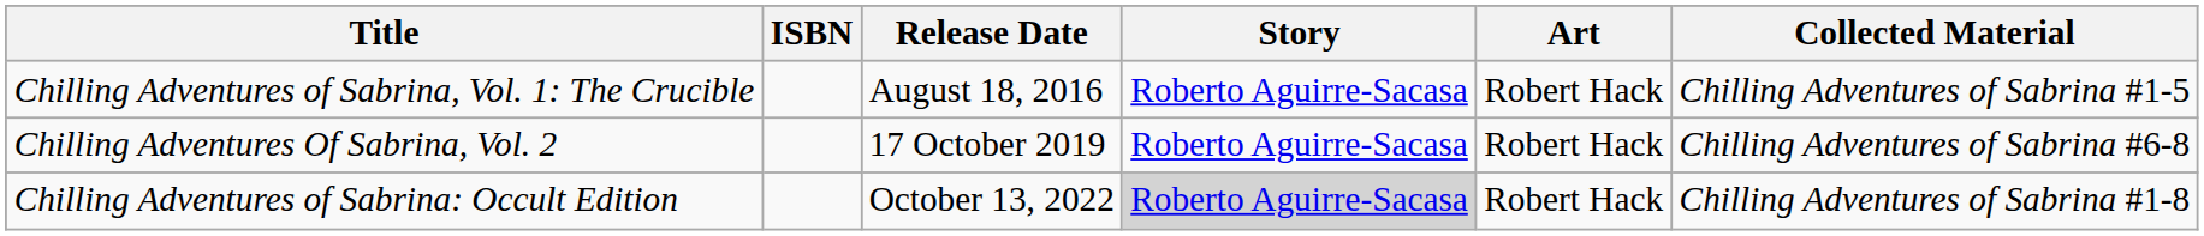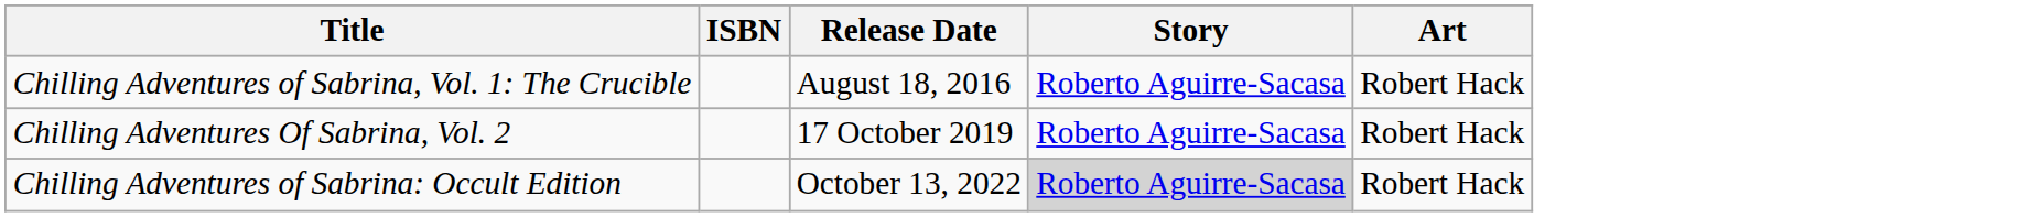- column: Collected Material | Chilling Adventures of Sabrina #1-5 | Chilling Adventures of Sabrina #6-8 | Chilling Adventures of Sabrina #1-8
